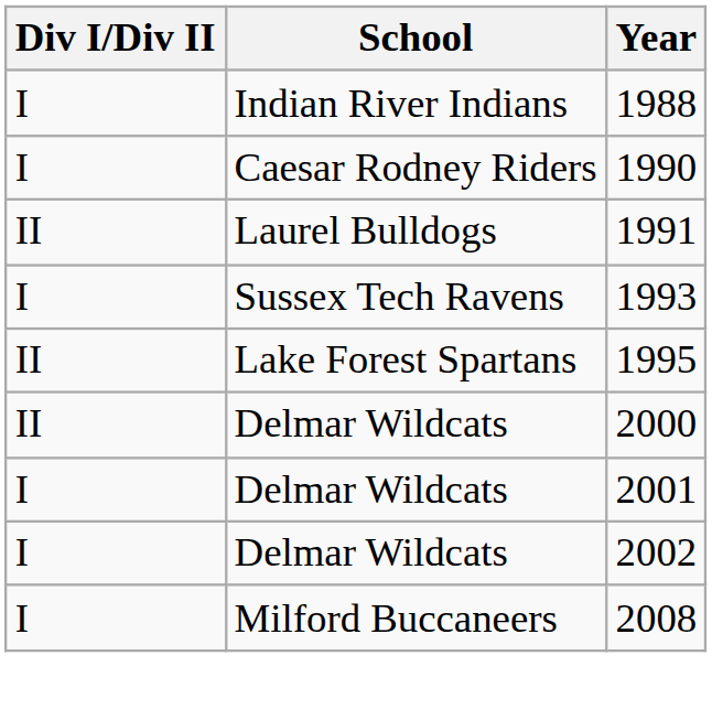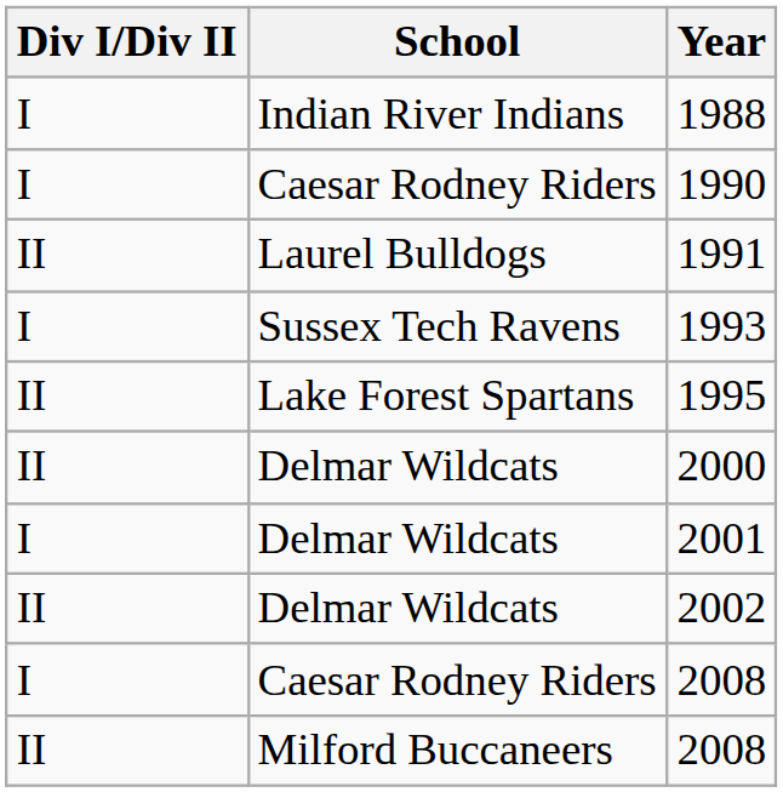2002 | Div I/Div II: I -> II
+ row: I | Caesar Rodney Riders | 2008
Milford Buccaneers / 2008 | Div I/Div II: I -> II
